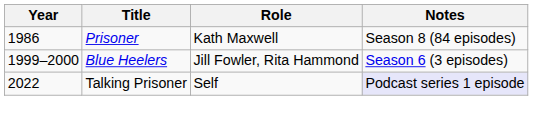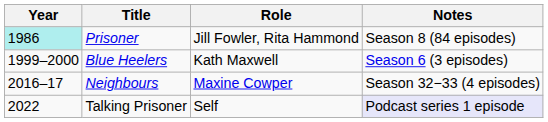Prisoner | Year: no background -> paleturquoise background
Prisoner | Role: Kath Maxwell -> Jill Fowler, Rita Hammond
Blue Heelers | Role: Jill Fowler, Rita Hammond -> Kath Maxwell
+ row: 2016–17 | Neighbours | Maxine Cowper | Season 32−33 (4 episodes)
